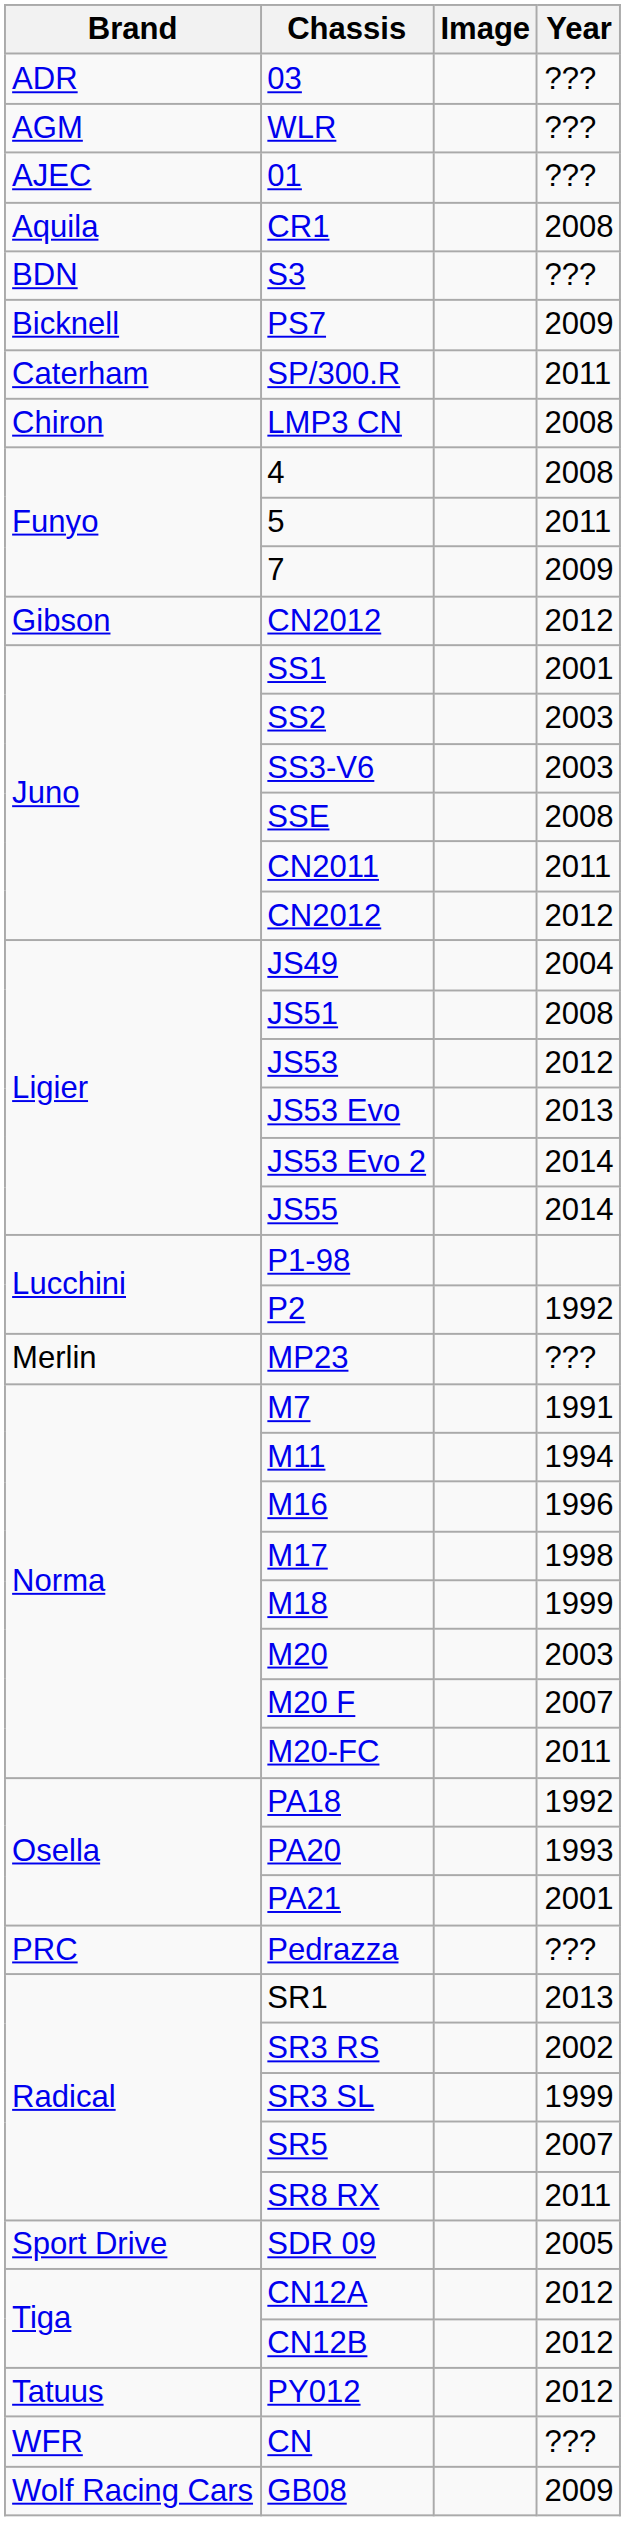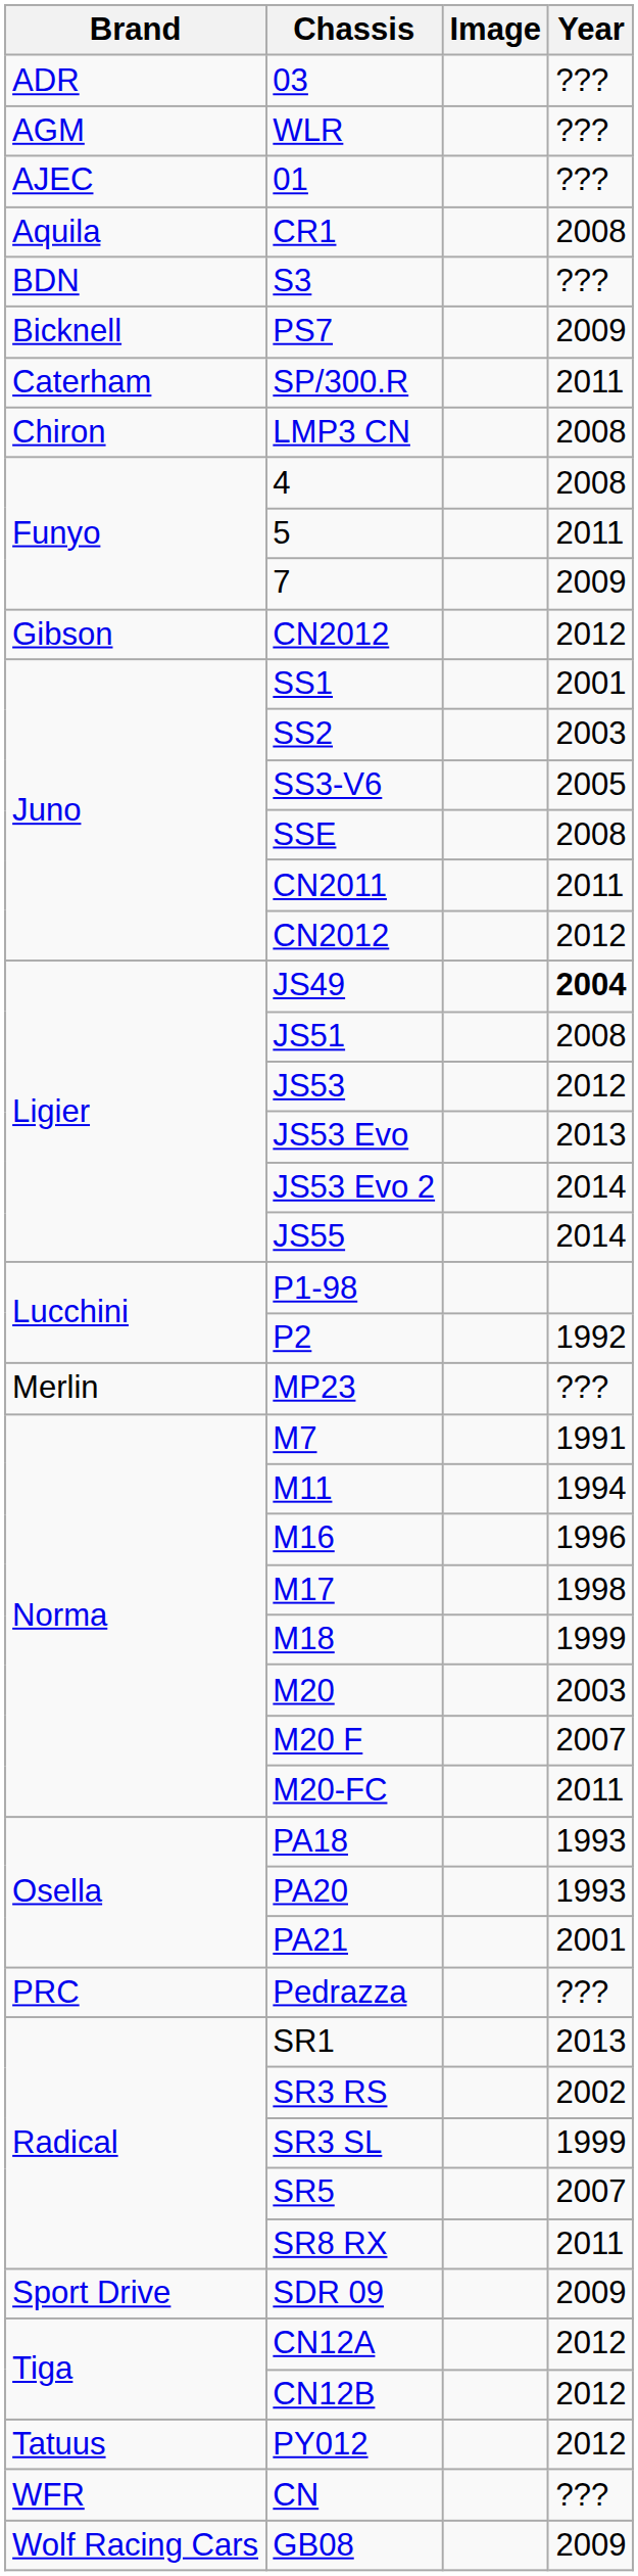SS3-V6 | Year: 2003 -> 2005
JS49 | Year: normal -> bold
PA18 | Year: 1992 -> 1993
SDR 09 | Year: 2005 -> 2009
